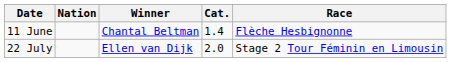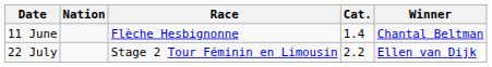columns swapped: Race <-> Winner
22 July | Cat.: 2.0 -> 2.2
